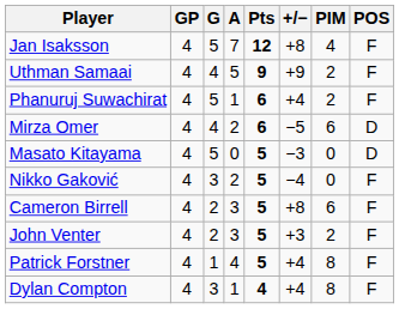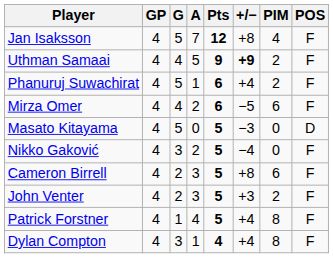Uthman Samaai | +/−: normal -> bold
Mirza Omer | POS: D -> F
